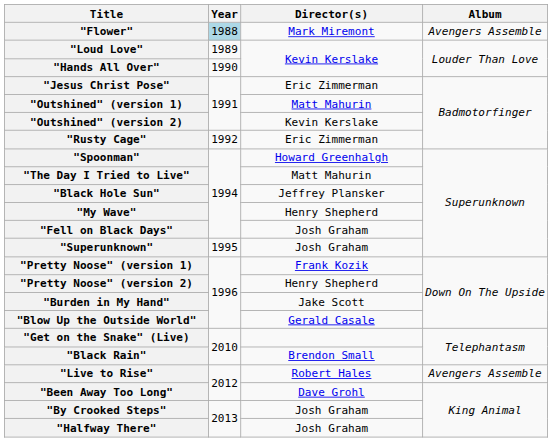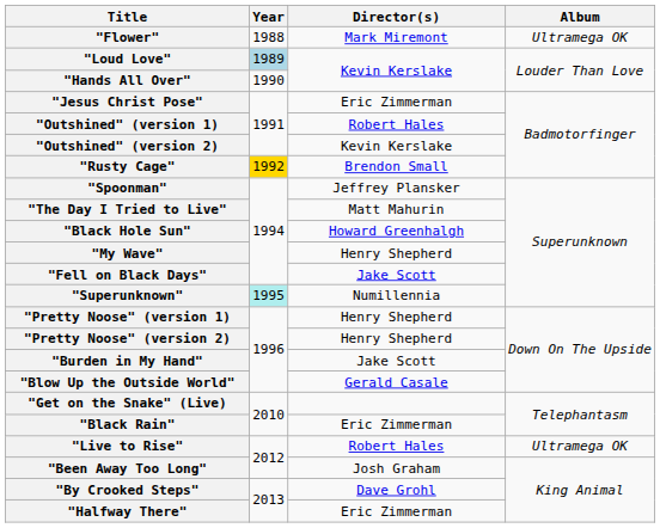"Flower" | Year: lightblue background -> no background
"Flower" | Album: Avengers Assemble -> Ultramega OK
"Loud Love" | Year: no background -> lightblue background
"Outshined" (version 1) | Director(s): Matt Mahurin -> Robert Hales
"Rusty Cage" | Year: no background -> gold background
"Rusty Cage" | Director(s): Eric Zimmerman -> Brendon Small
"Spoonman" | Director(s): Howard Greenhalgh -> Jeffrey Plansker
"Black Hole Sun" | Director(s): Jeffrey Plansker -> Howard Greenhalgh
"Fell on Black Days" | Director(s): Josh Graham -> Jake Scott
"Superunknown" | Year: no background -> paleturquoise background
"Superunknown" | Director(s): Josh Graham -> Numillennia
"Pretty Noose" (version 1) | Director(s): Frank Kozik -> Henry Shepherd
"Black Rain" | Director(s): Brendon Small -> Eric Zimmerman
"Live to Rise" | Album: Avengers Assemble -> Ultramega OK
"Been Away Too Long" | Director(s): Dave Grohl -> Josh Graham
"By Crooked Steps" | Director(s): Josh Graham -> Dave Grohl
"Halfway There" | Director(s): Josh Graham -> Eric Zimmerman
